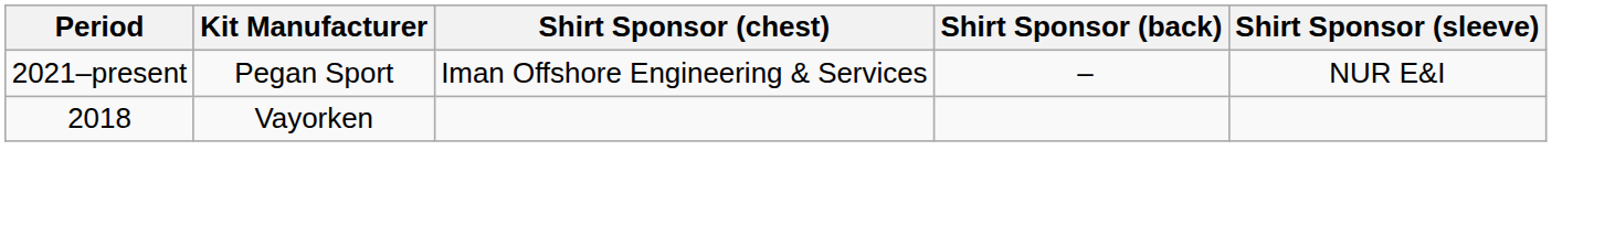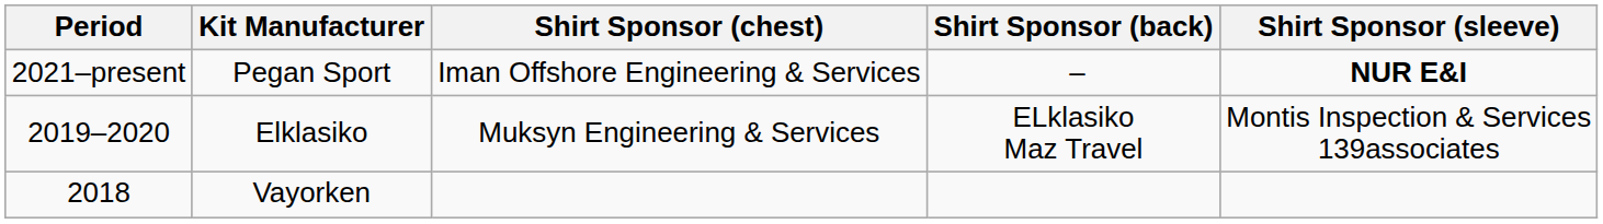Pegan Sport | Shirt Sponsor (sleeve): normal -> bold
+ row: 2019–2020 | Elklasiko | Muksyn Engineering & Services | ELklasiko Maz Travel | Montis Inspection & Services 139associates
